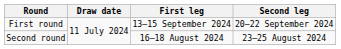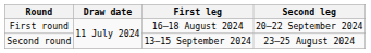First round | First leg: 13–15 September 2024 -> 16–18 August 2024
Second round | First leg: 16–18 August 2024 -> 13–15 September 2024
